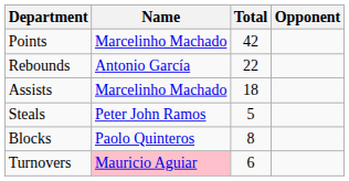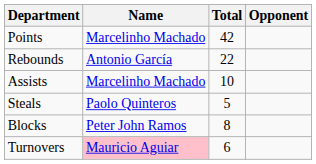Assists | Total: 18 -> 10
Steals | Name: Peter John Ramos -> Paolo Quinteros
Blocks | Name: Paolo Quinteros -> Peter John Ramos
